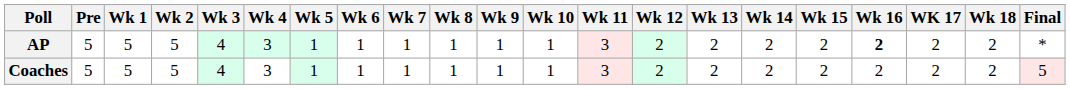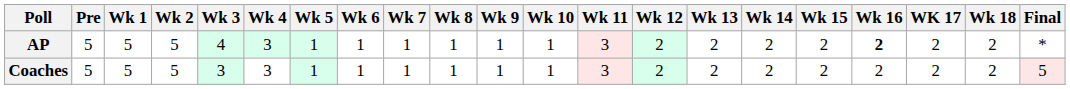Coaches | Wk 3: 4 -> 3
